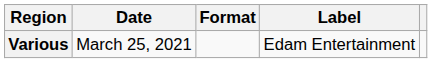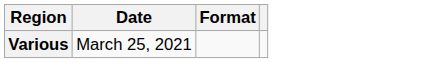- column: Label | Edam Entertainment
